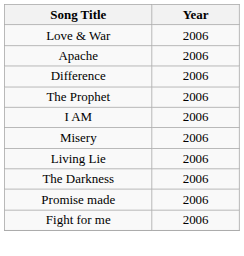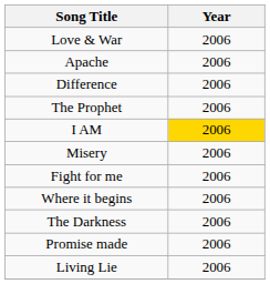I AM | Year: no background -> gold background
rows swapped: Living Lie <-> Fight for me
+ row: Where it begins | 2006
